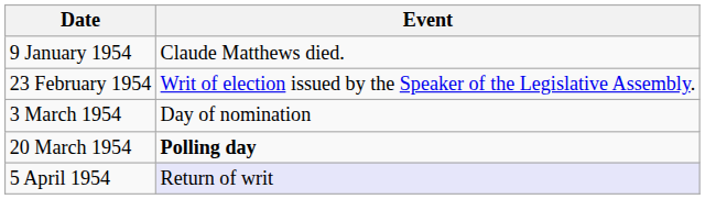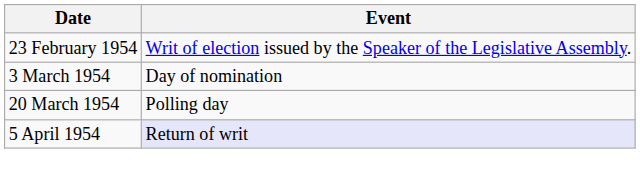- row: 9 January 1954 | Claude Matthews died.
20 March 1954 | Event: bold -> normal
